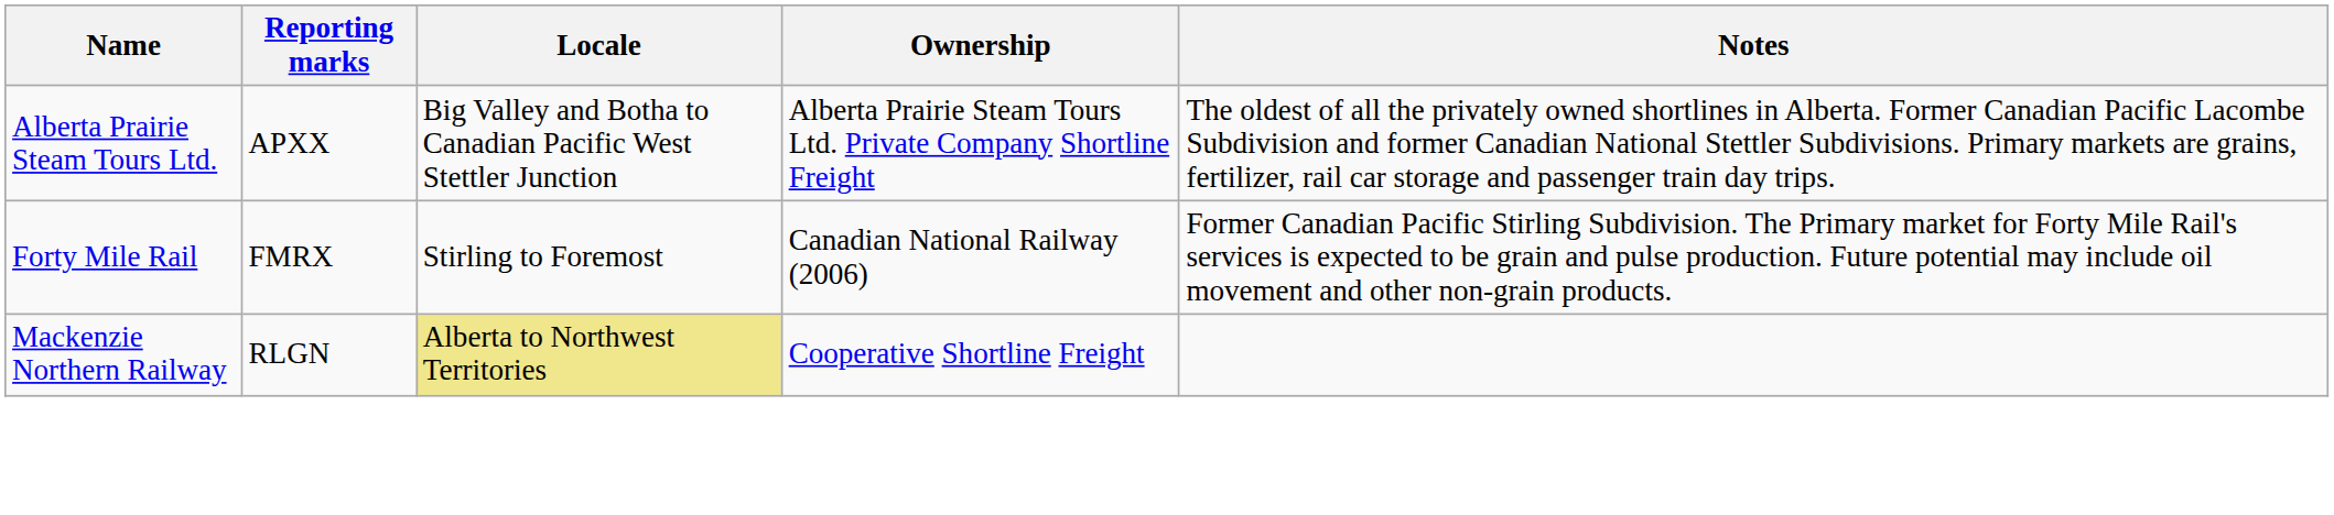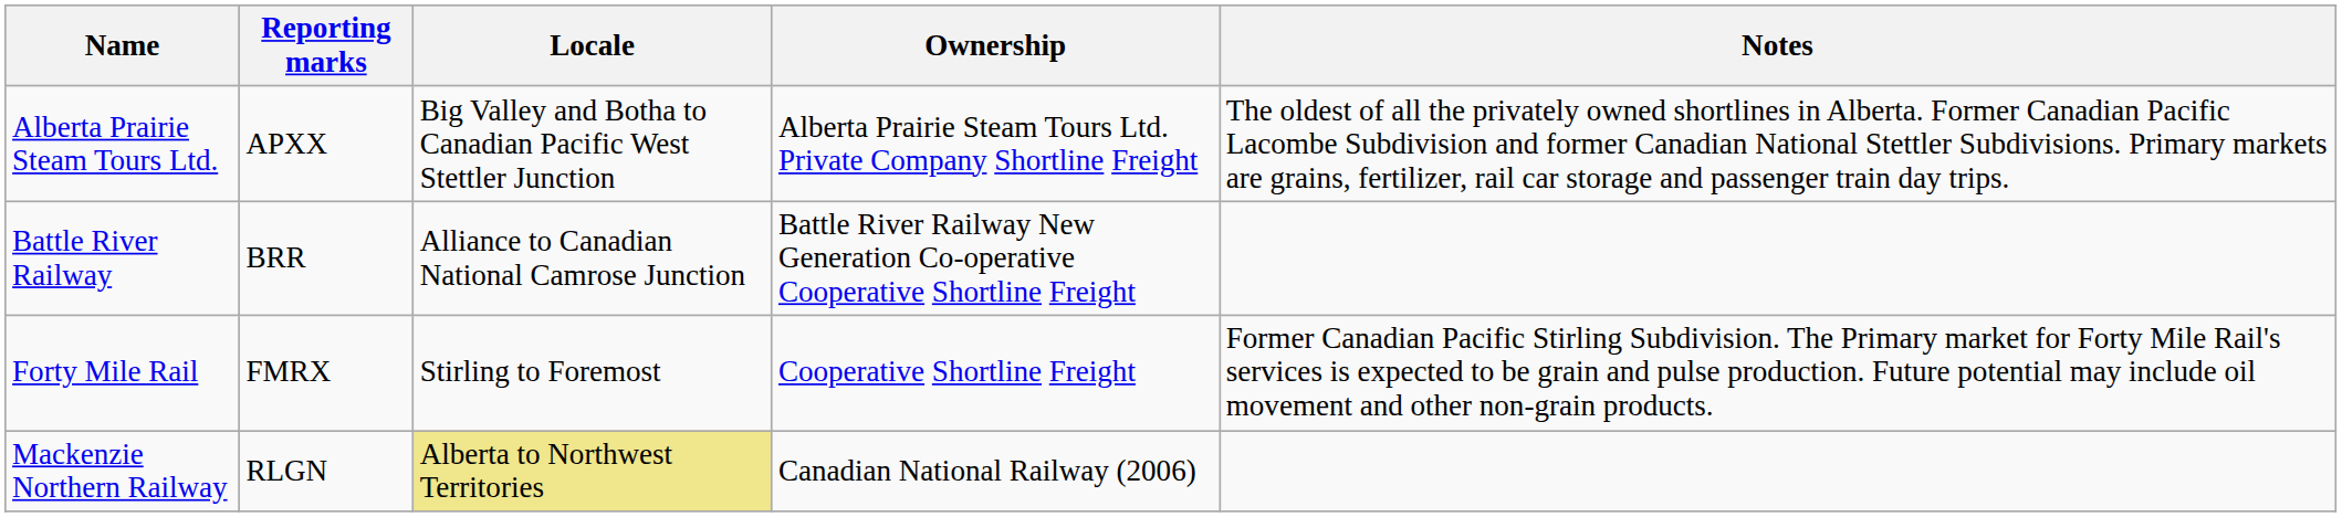+ row: Battle River Railway | BRR | Alliance to Canadian National Camrose Junction | Battle River Railway New Generation Co-operative Cooperative Shortline Freight
Forty Mile Rail | Ownership: Canadian National Railway (2006) -> Cooperative Shortline Freight
Mackenzie Northern Railway | Ownership: Cooperative Shortline Freight -> Canadian National Railway (2006)
